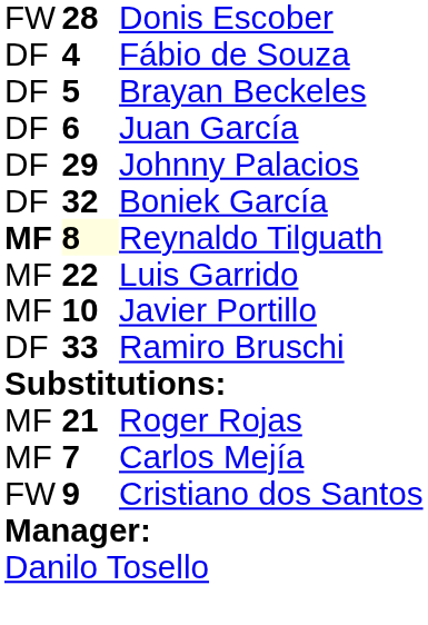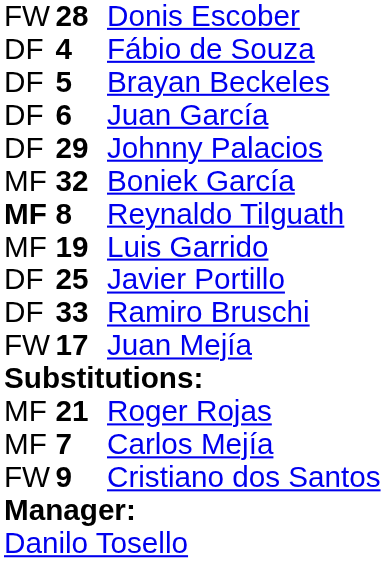Boniek García | column 1: DF -> MF
Reynaldo Tilguath | column 2: lightyellow background -> no background
Luis Garrido | column 2: 22 -> 19
Javier Portillo | column 1: MF -> DF
Javier Portillo | column 2: 10 -> 25
+ row: FW | 17 | Juan Mejía
